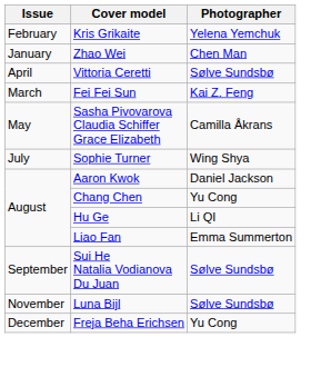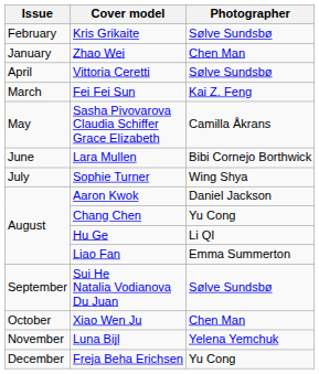Kris Grikaite | Photographer: Yelena Yemchuk -> Sølve Sundsbø
+ row: June | Lara Mullen | Bibi Cornejo Borthwick
+ row: October | Xiao Wen Ju | Chen Man
Luna Bijl | Photographer: Sølve Sundsbø -> Yelena Yemchuk
